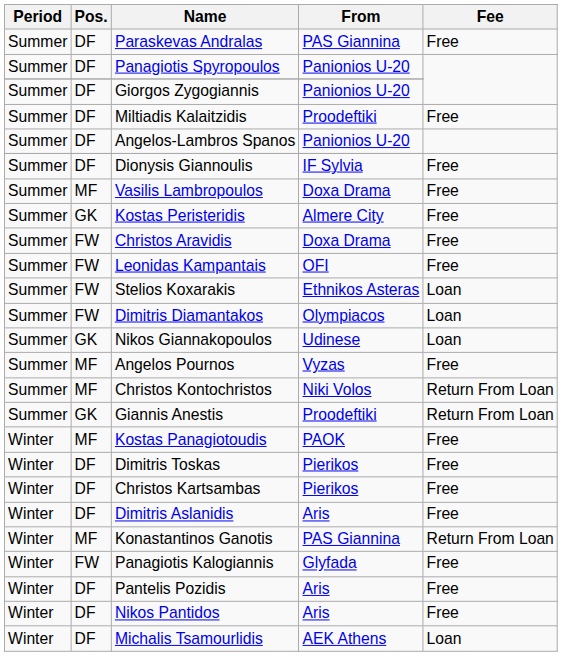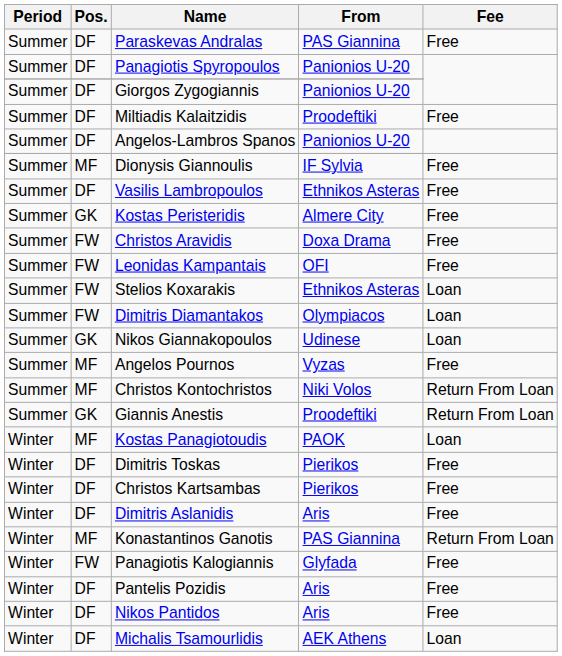Dionysis Giannoulis | Pos.: DF -> MF
Vasilis Lambropoulos | Pos.: MF -> DF
Vasilis Lambropoulos | From: Doxa Drama -> Ethnikos Asteras
Kostas Panagiotoudis | Fee: Free -> Loan
